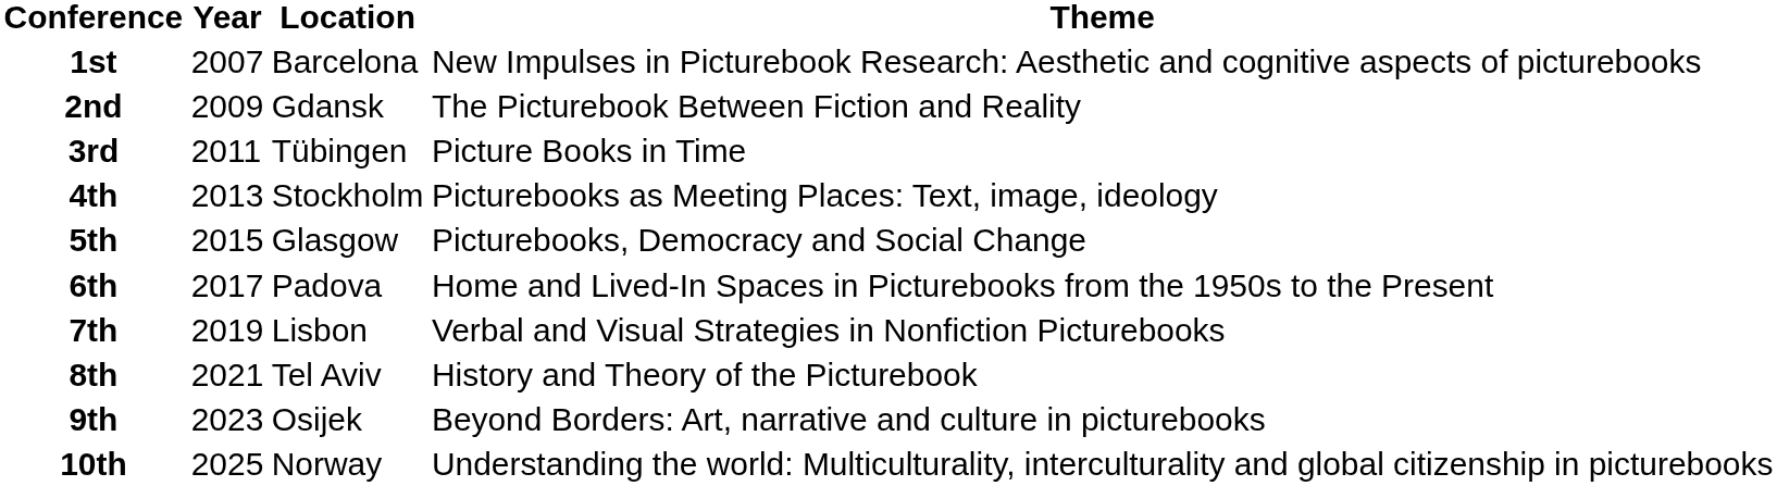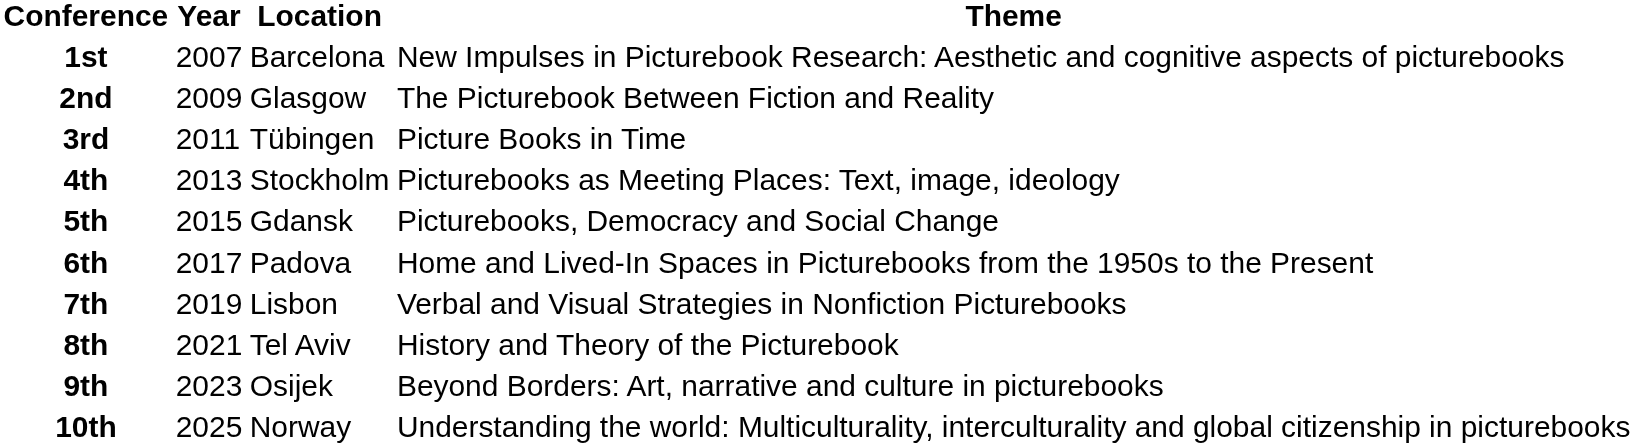2nd | Location: Gdansk -> Glasgow
5th | Location: Glasgow -> Gdansk
